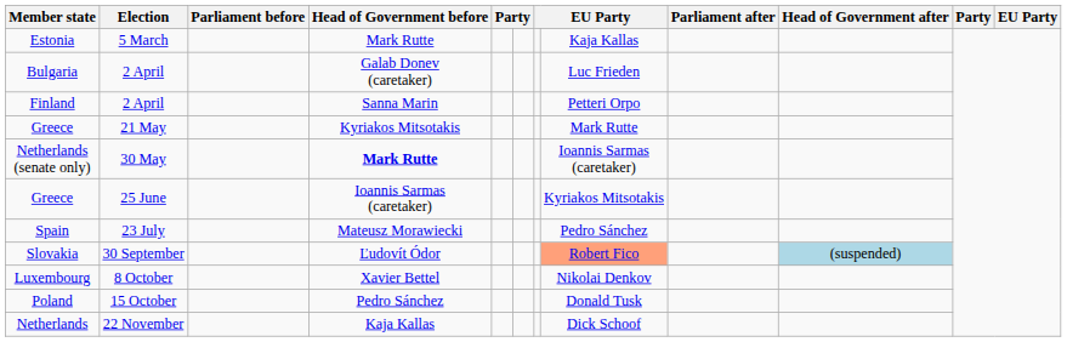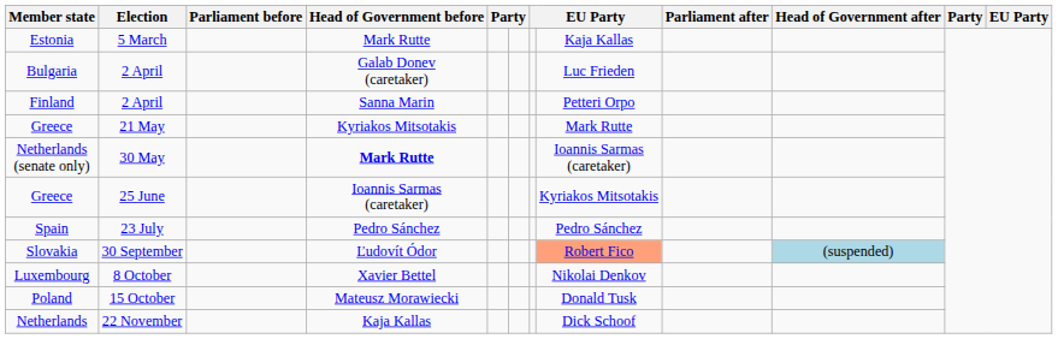Spain | Head of Government before: Mateusz Morawiecki -> Pedro Sánchez
Poland | Head of Government before: Pedro Sánchez -> Mateusz Morawiecki
